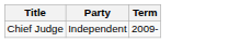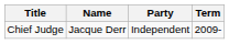+ column: Name | Jacque Derr
